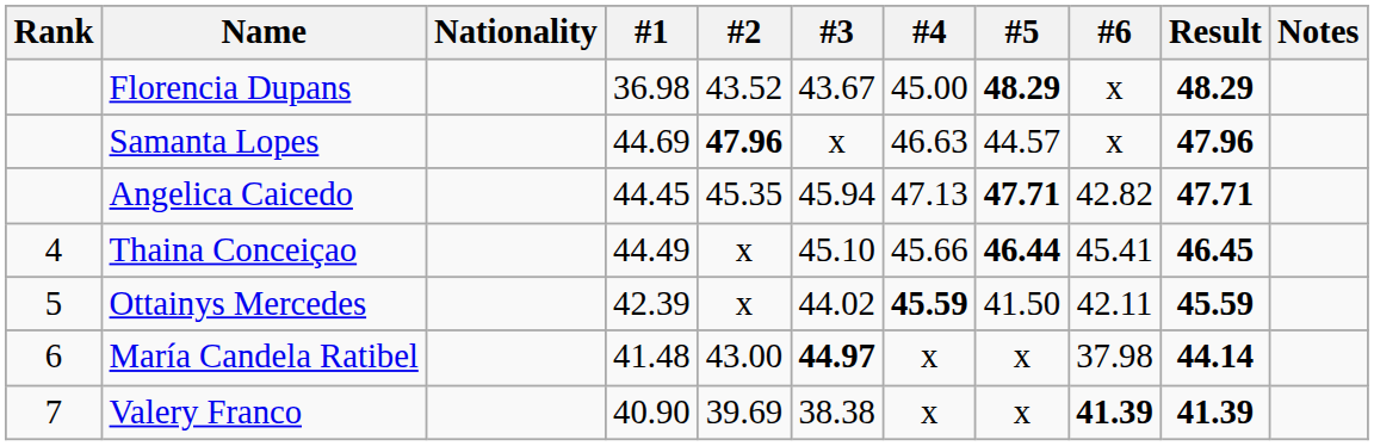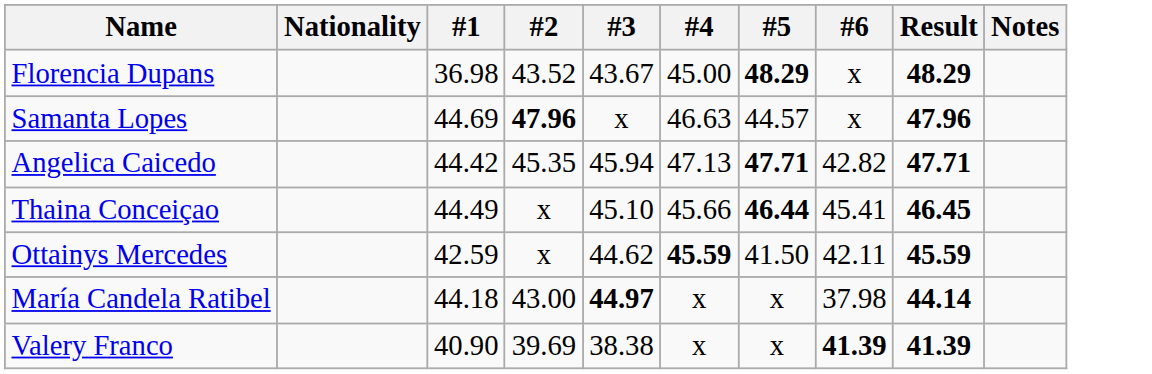- column: Rank | 4 | 5 | 6 | 7
Angelica Caicedo | #1: 44.45 -> 44.42
Ottainys Mercedes | #1: 42.39 -> 42.59
Ottainys Mercedes | #3: 44.02 -> 44.62
María Candela Ratibel | #1: 41.48 -> 44.18
